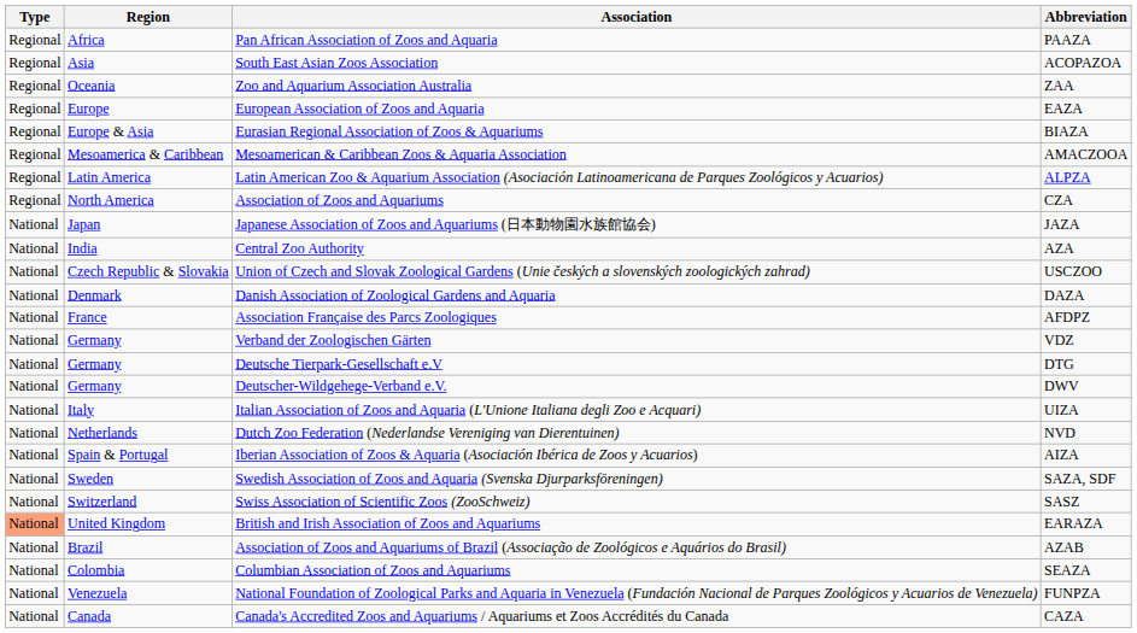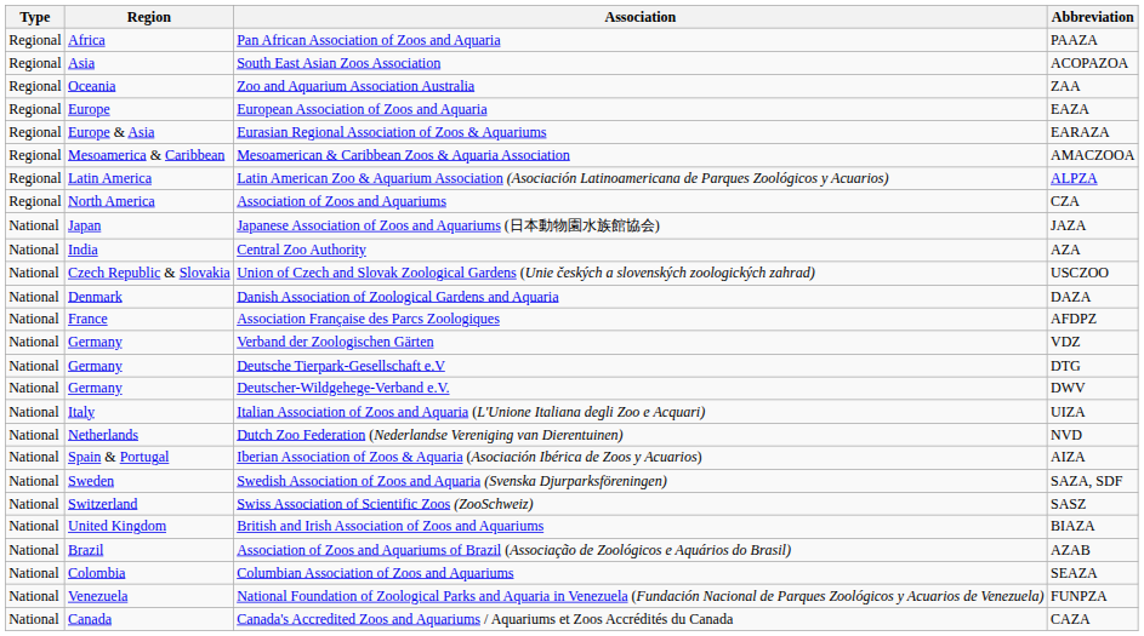Eurasian Regional Association of Zoos & Aquariums | Abbreviation: BIAZA -> EARAZA
British and Irish Association of Zoos and Aquariums | Type: lightsalmon background -> no background
British and Irish Association of Zoos and Aquariums | Abbreviation: EARAZA -> BIAZA
